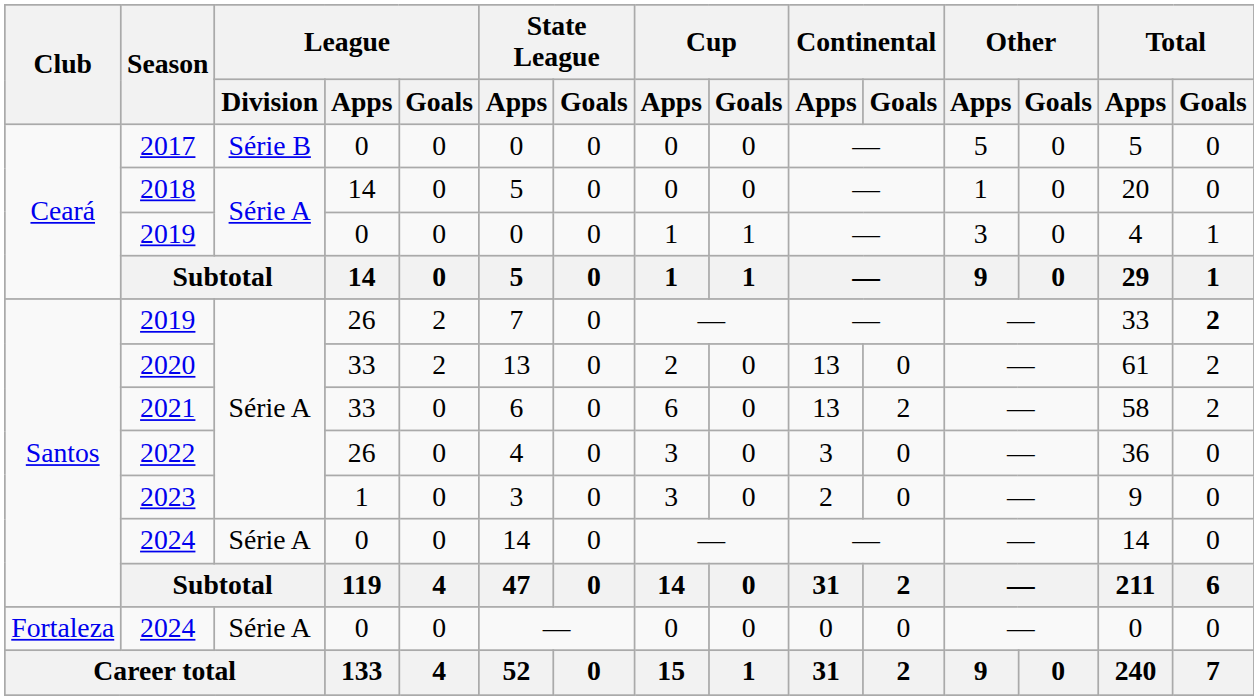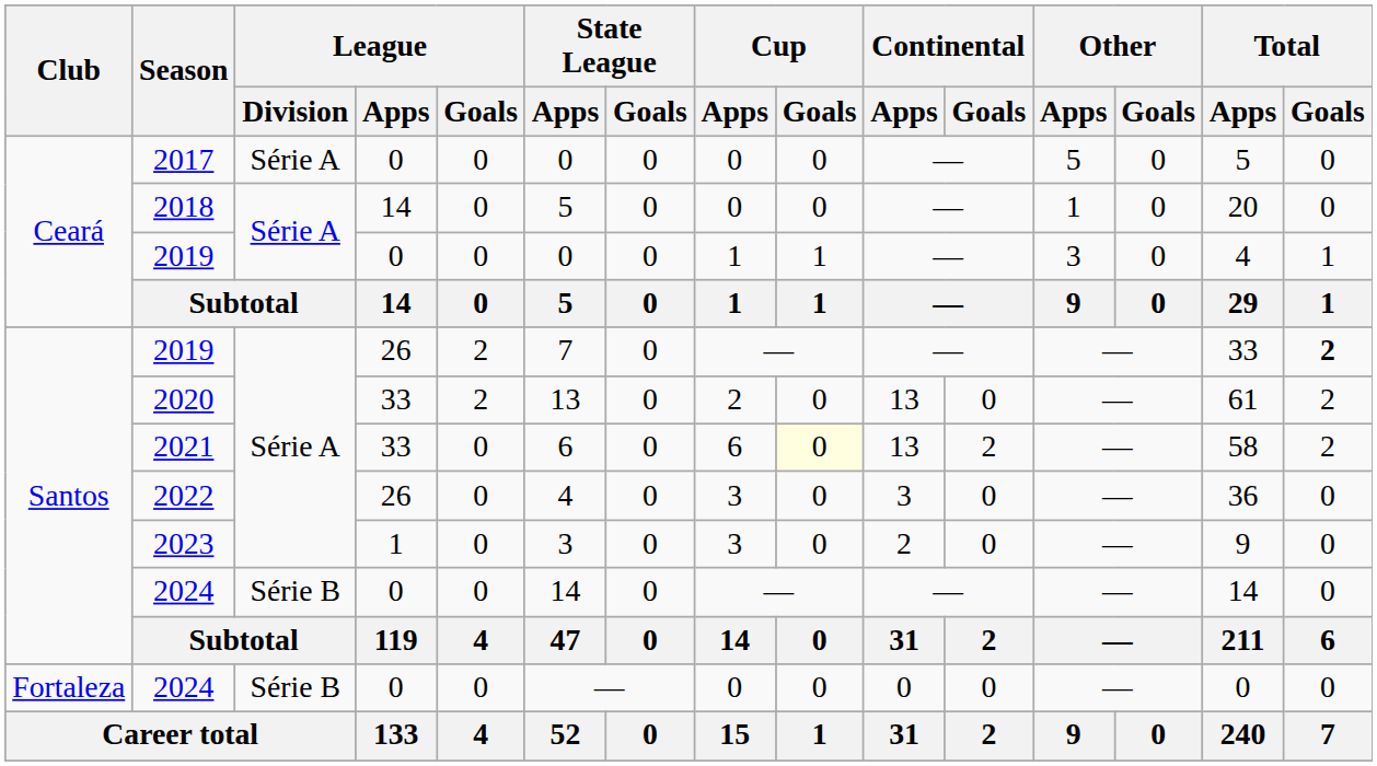2017 | League / Division: Série B -> Série A
2021 | Cup / Goals: no background -> lightyellow background
Santos / 2024 | League / Division: Série A -> Série B
Fortaleza / 2024 | League / Division: Série A -> Série B
